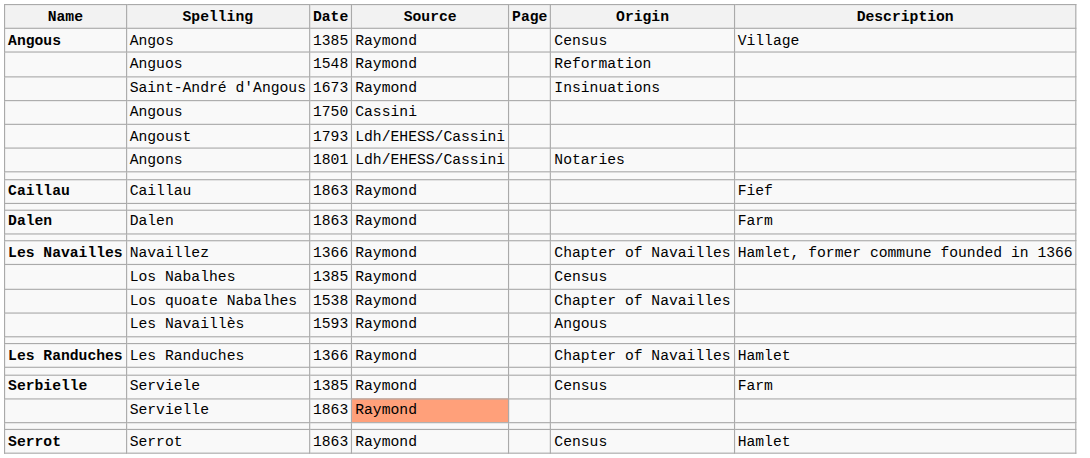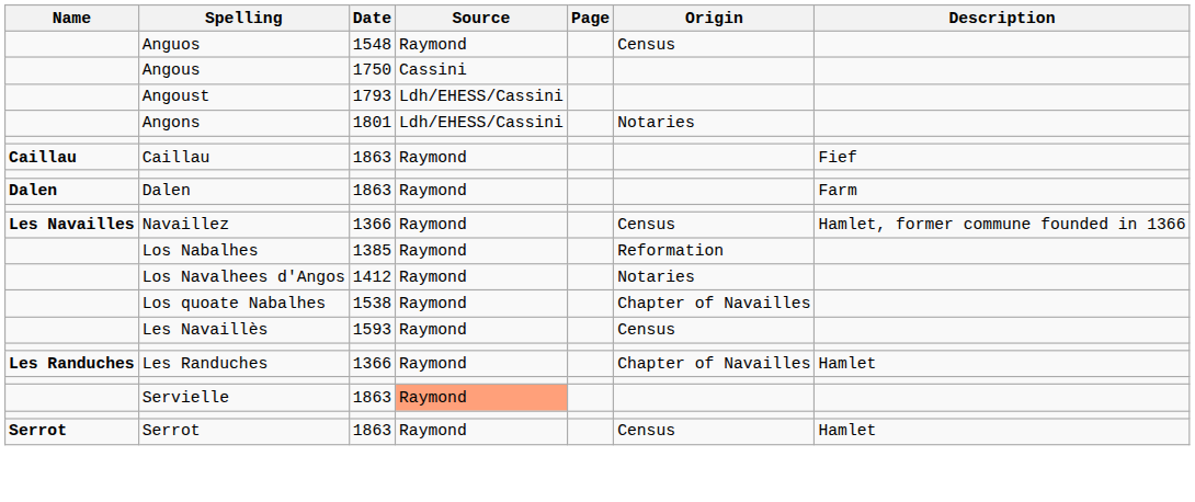- row: Angous | Angos | 1385 | Raymond | Census | Village
Anguos | Origin: Reformation -> Census
- row: Saint-André d'Angous | 1673 | Raymond | Insinuations
Navaillez | Origin: Chapter of Navailles -> Census
Los Nabalhes | Origin: Census -> Reformation
+ row: Los Navalhees d'Angos | 1412 | Raymond | Notaries
Les Navaillès | Origin: Angous -> Census
- row: Serbielle | Serviele | 1385 | Raymond | Census | Farm
